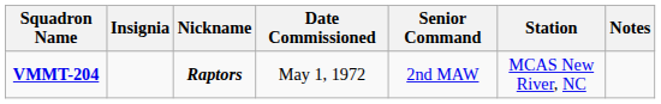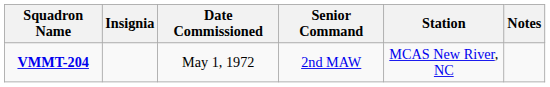- column: Nickname | Raptors
